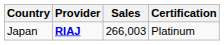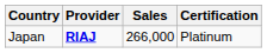Japan | Sales: 266,003 -> 266,000
